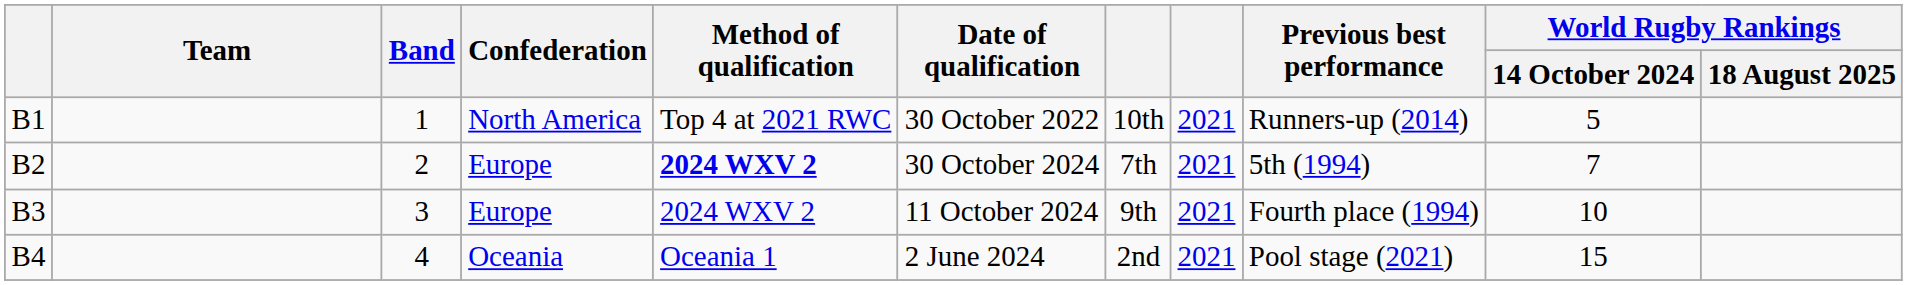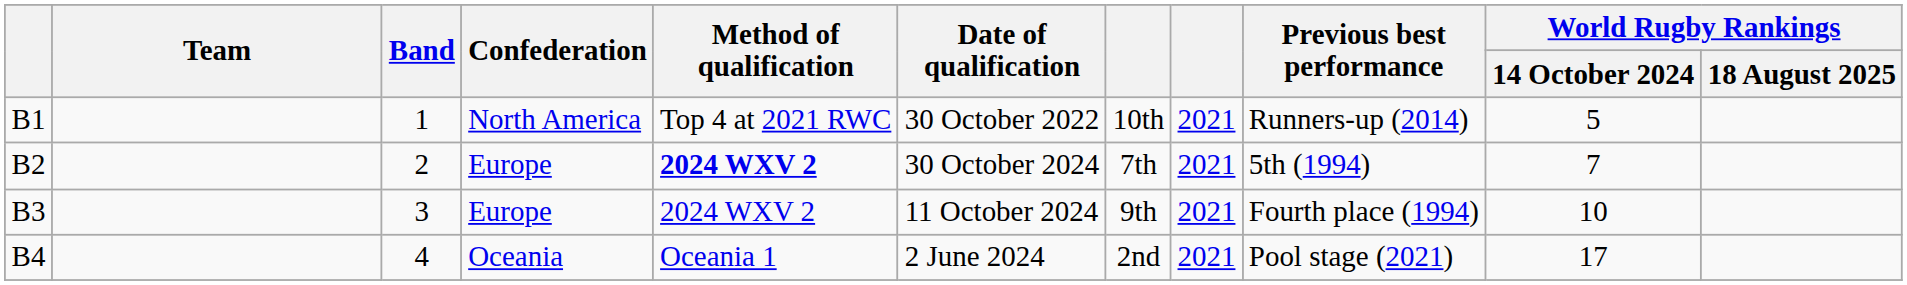B4 | World Rugby Rankings / 14 October 2024: 15 -> 17
